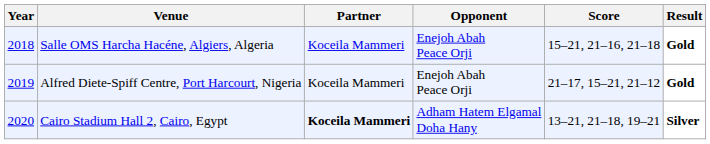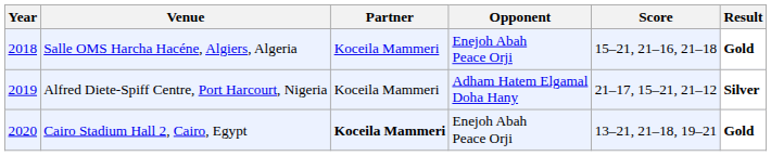Alfred Diete-Spiff Centre, Port Harcourt, Nigeria | Opponent: Enejoh Abah Peace Orji -> Adham Hatem Elgamal Doha Hany
Alfred Diete-Spiff Centre, Port Harcourt, Nigeria | Result: Gold -> Silver
Cairo Stadium Hall 2, Cairo, Egypt | Opponent: Adham Hatem Elgamal Doha Hany -> Enejoh Abah Peace Orji
Cairo Stadium Hall 2, Cairo, Egypt | Result: Silver -> Gold
